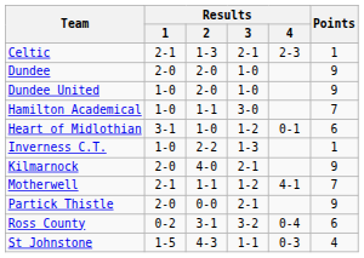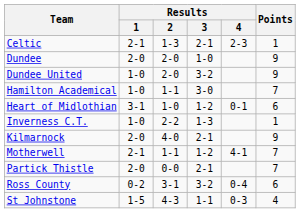Dundee United | Results / 3: 1-0 -> 3-2
Partick Thistle | Points: 9 -> 7
